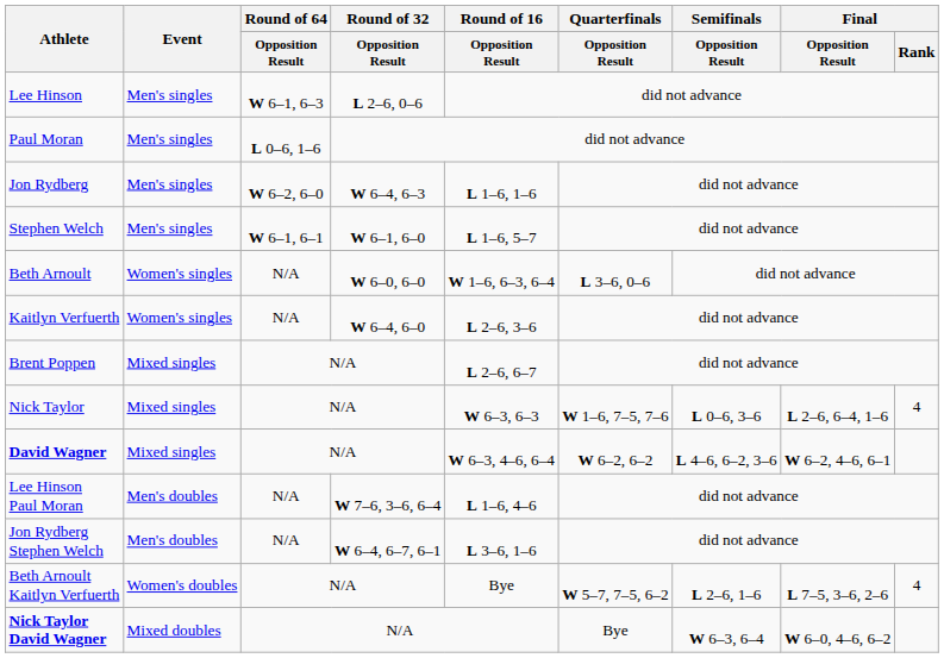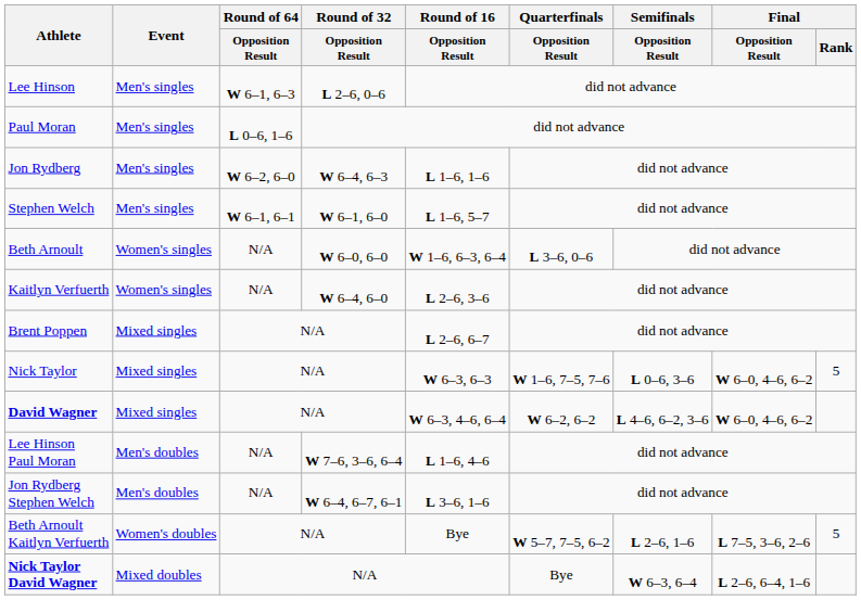Nick Taylor | Final / Opposition Result: L 2–6, 6–4, 1–6 -> W 6–0, 4–6, 6–2
Nick Taylor | Final / Rank: 4 -> 5
David Wagner | Final / Opposition Result: W 6–2, 4–6, 6–1 -> W 6–0, 4–6, 6–2
Beth Arnoult Kaitlyn Verfuerth | Final / Rank: 4 -> 5
Nick Taylor David Wagner | Final / Opposition Result: W 6–0, 4–6, 6–2 -> L 2–6, 6–4, 1–6
